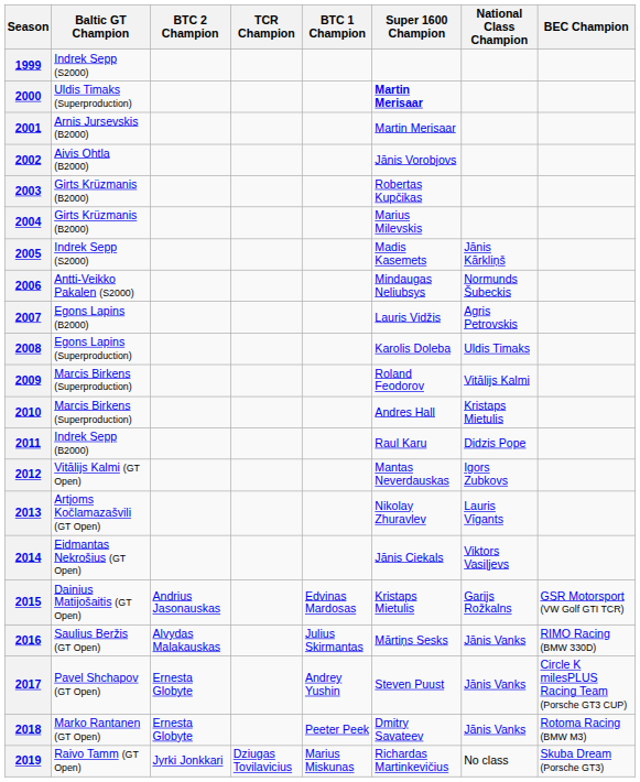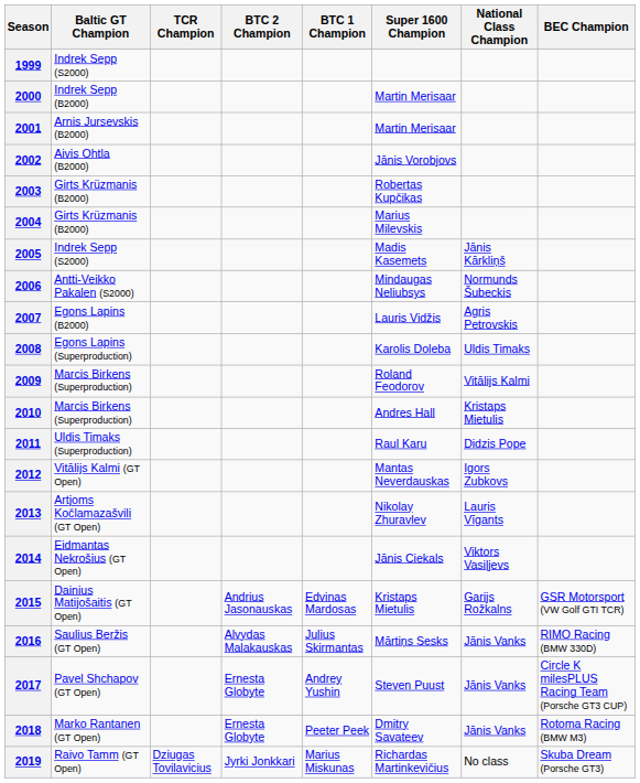columns swapped: TCR Champion <-> BTC 2 Champion
2000 | Baltic GT Champion: Uldis Timaks (Superproduction) -> Indrek Sepp (B2000)
2000 | Super 1600 Champion: bold -> normal
2011 | Baltic GT Champion: Indrek Sepp (B2000) -> Uldis Timaks (Superproduction)
